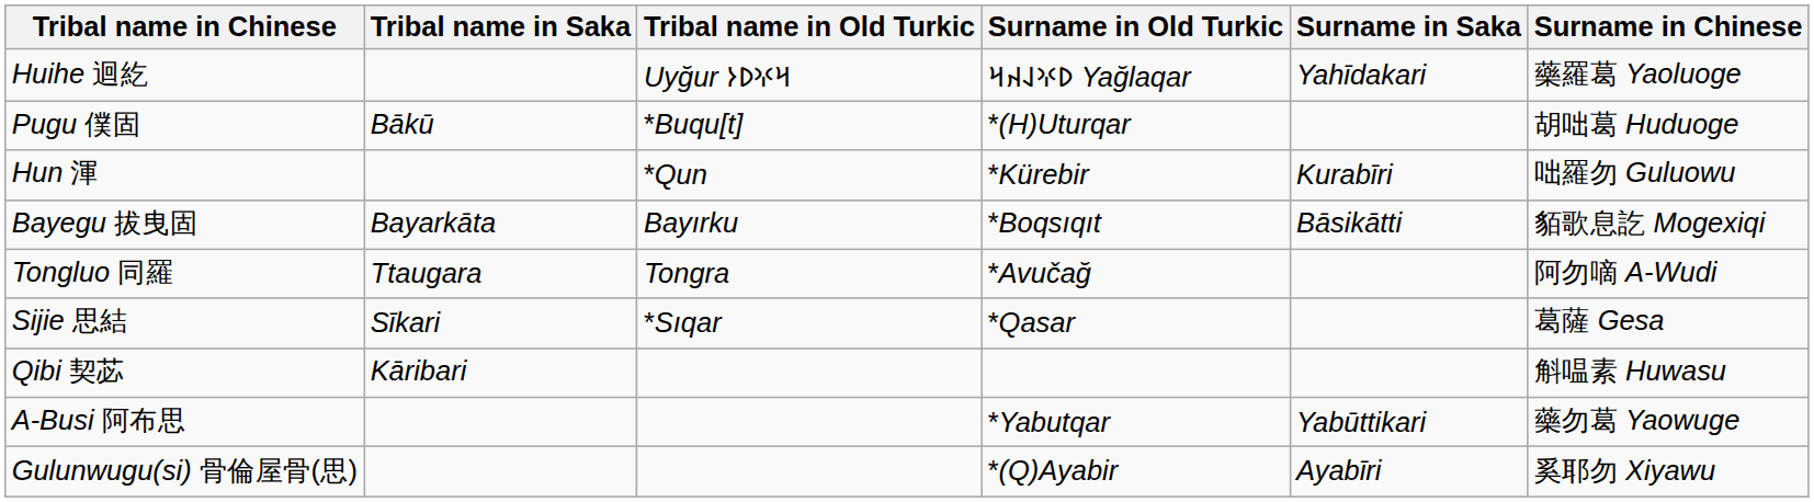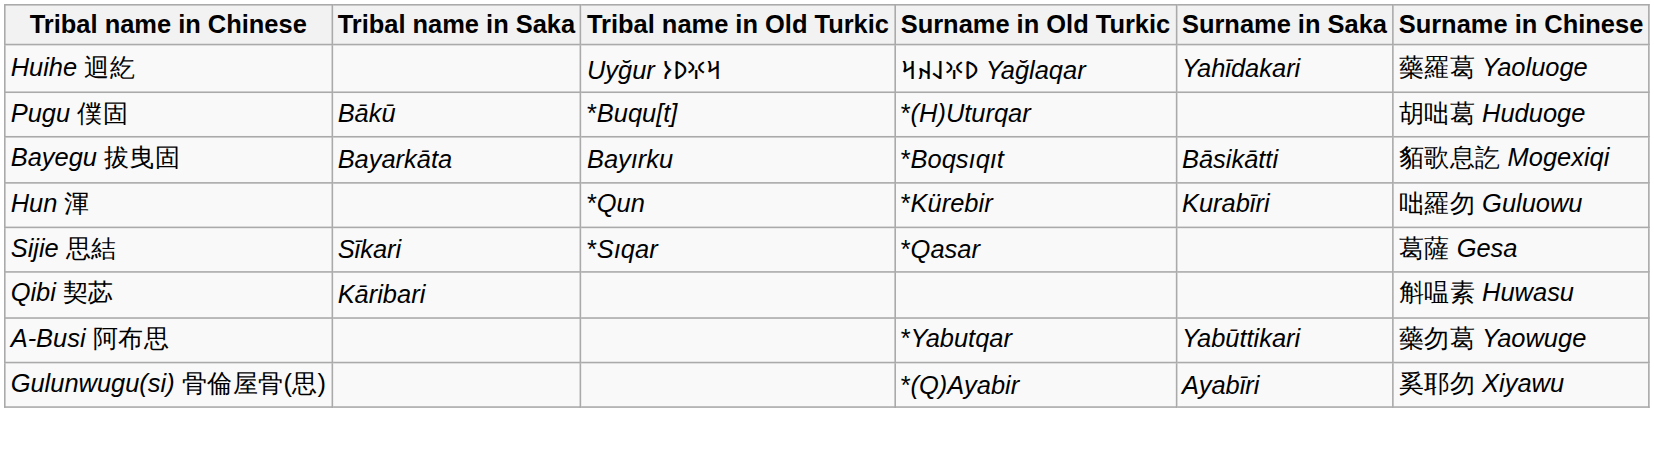rows swapped: Hun 渾 <-> Bayegu 拔曳固
- row: Tongluo 同羅 | Ttaugara | Tongra | *Avučağ | 阿勿嘀 A-Wudi
